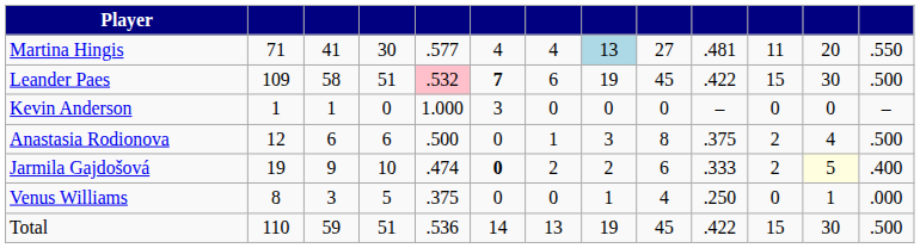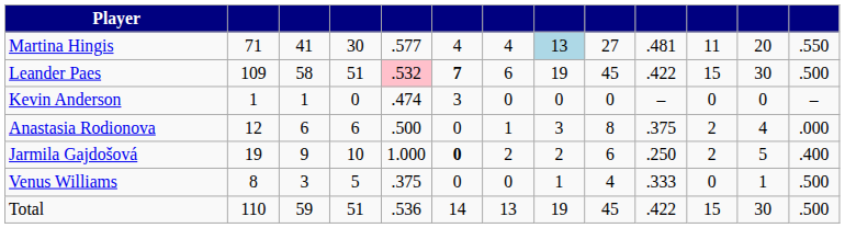Kevin Anderson | column 5: 1.000 -> .474
Anastasia Rodionova | column 13: .500 -> .000
Jarmila Gajdošová | column 5: .474 -> 1.000
Jarmila Gajdošová | column 10: .333 -> .250
Jarmila Gajdošová | column 12: lightyellow background -> no background
Venus Williams | column 10: .250 -> .333
Venus Williams | column 13: .000 -> .500
